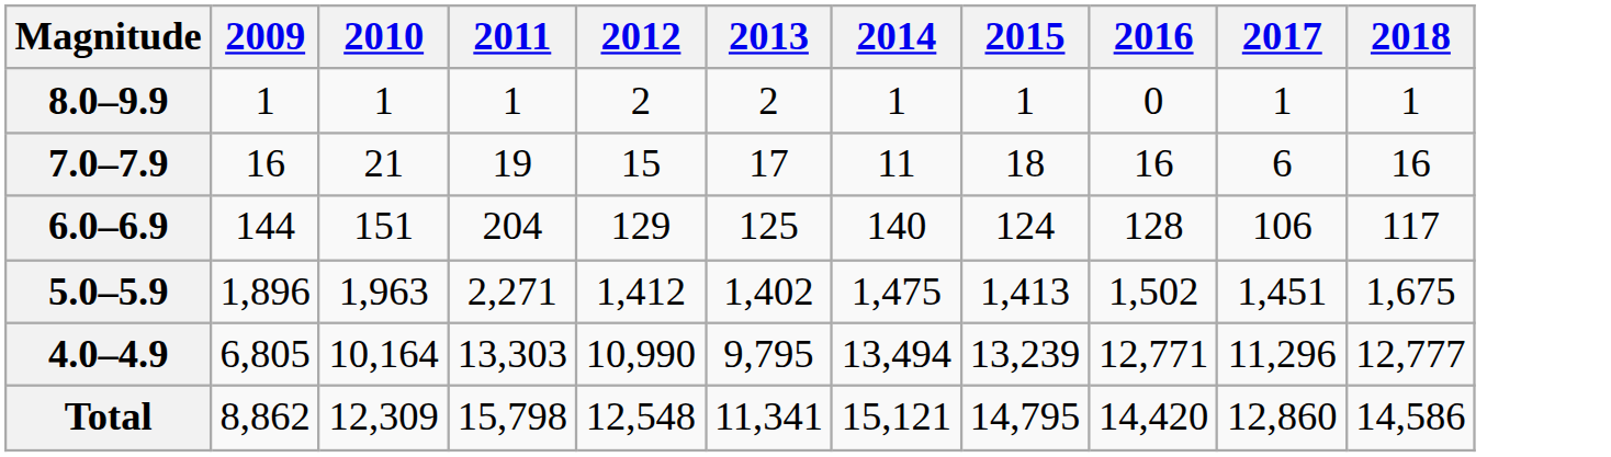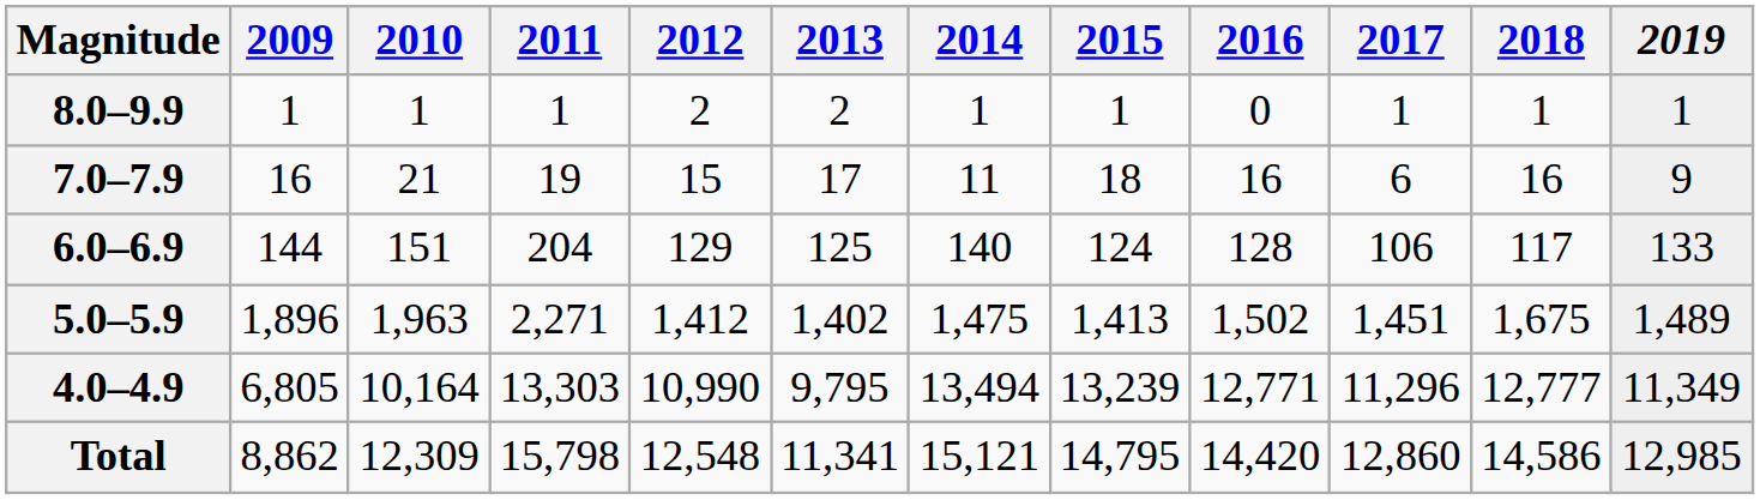+ column: 2019 | 1 | 9 | 133 | 1,489 | 11,349 | 12,985
